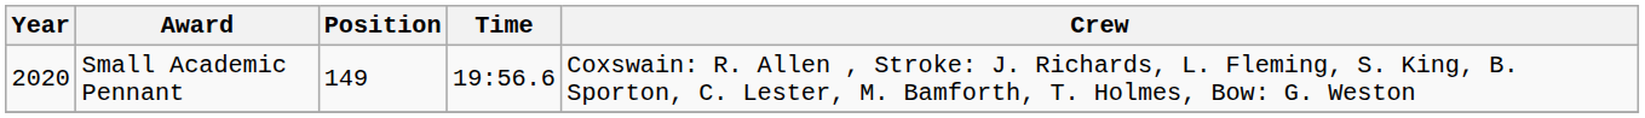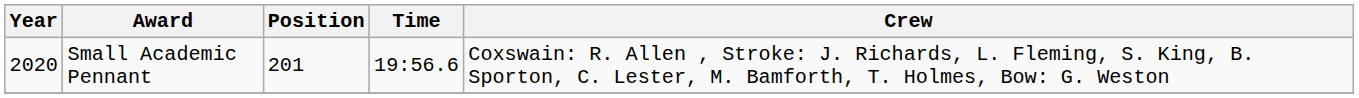Small Academic Pennant | Position: 149 -> 201
